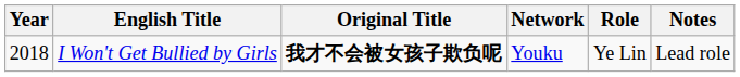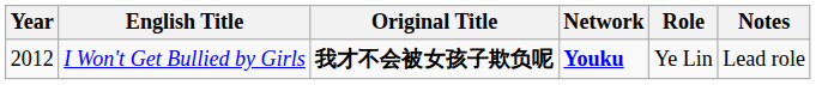I Won't Get Bullied by Girls | Year: 2018 -> 2012
I Won't Get Bullied by Girls | Network: normal -> bold
